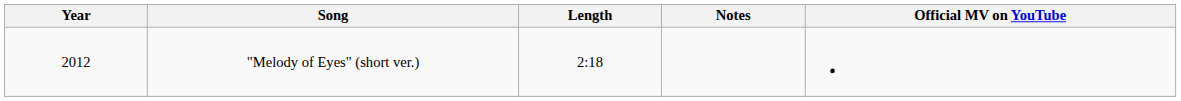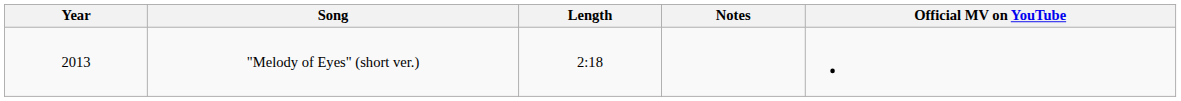"Melody of Eyes" (short ver.) | Year: 2012 -> 2013
